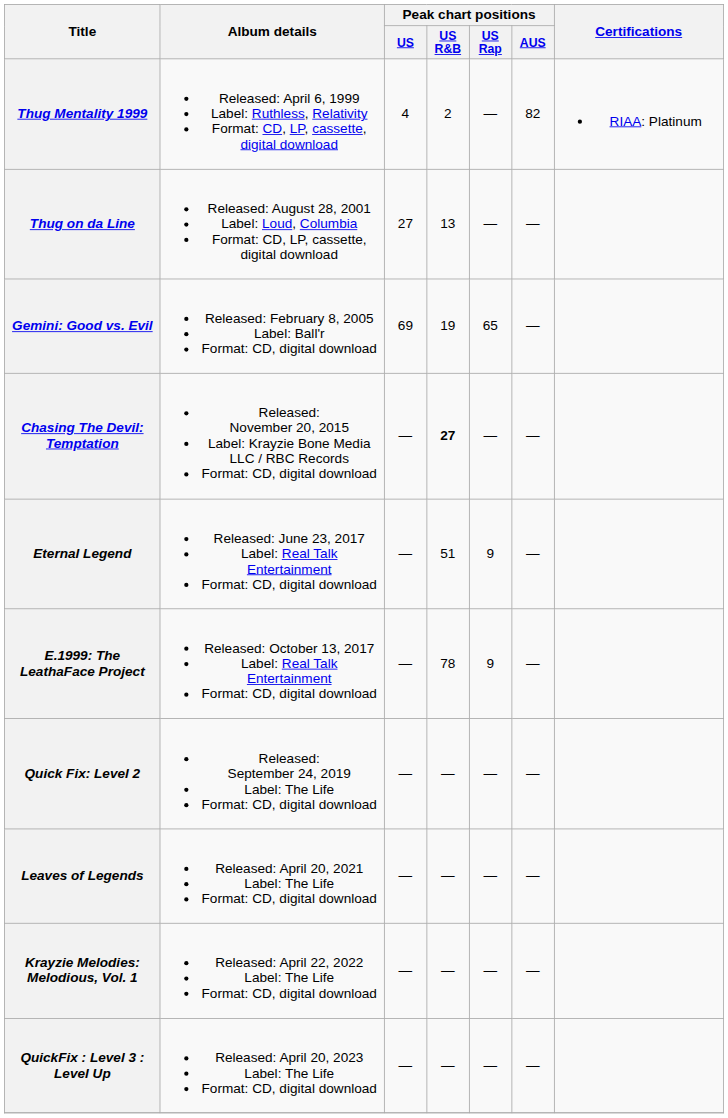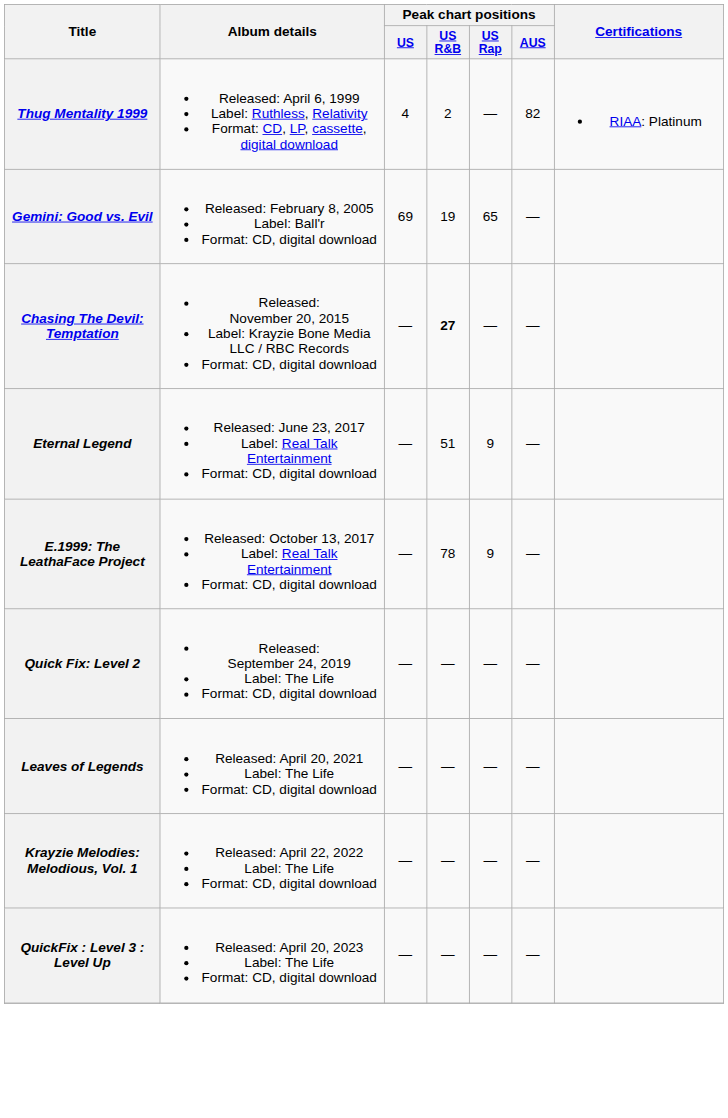- row: Thug on da Line | Released: August 28, 2001 Label: Loud, Columbia Format: CD, LP, cassette, digital download | 27 | 13 | — | —
